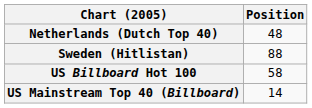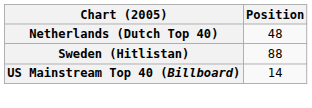- row: US Billboard Hot 100 | 58
